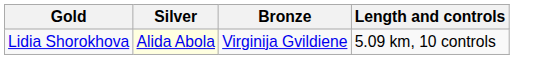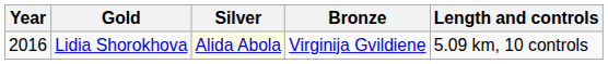+ column: Year | 2016
